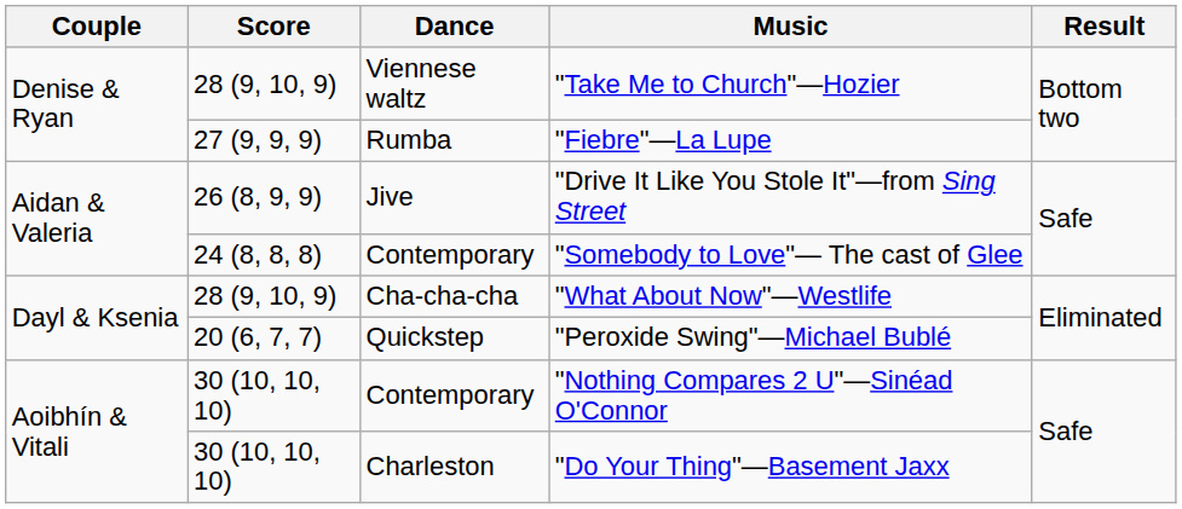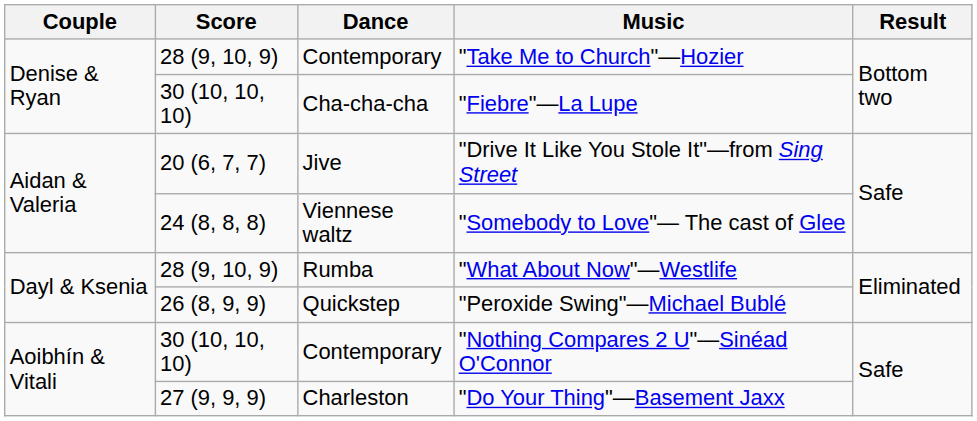"Take Me to Church"—Hozier | Dance: Viennese waltz -> Contemporary
"Fiebre"—La Lupe | Score: 27 (9, 9, 9) -> 30 (10, 10, 10)
"Fiebre"—La Lupe | Dance: Rumba -> Cha-cha-cha
"Drive It Like You Stole It"—from Sing Street | Score: 26 (8, 9, 9) -> 20 (6, 7, 7)
"Somebody to Love"— The cast of Glee | Dance: Contemporary -> Viennese waltz
"What About Now"—Westlife | Dance: Cha-cha-cha -> Rumba
"Peroxide Swing"—Michael Bublé | Score: 20 (6, 7, 7) -> 26 (8, 9, 9)
"Do Your Thing"—Basement Jaxx | Score: 30 (10, 10, 10) -> 27 (9, 9, 9)
